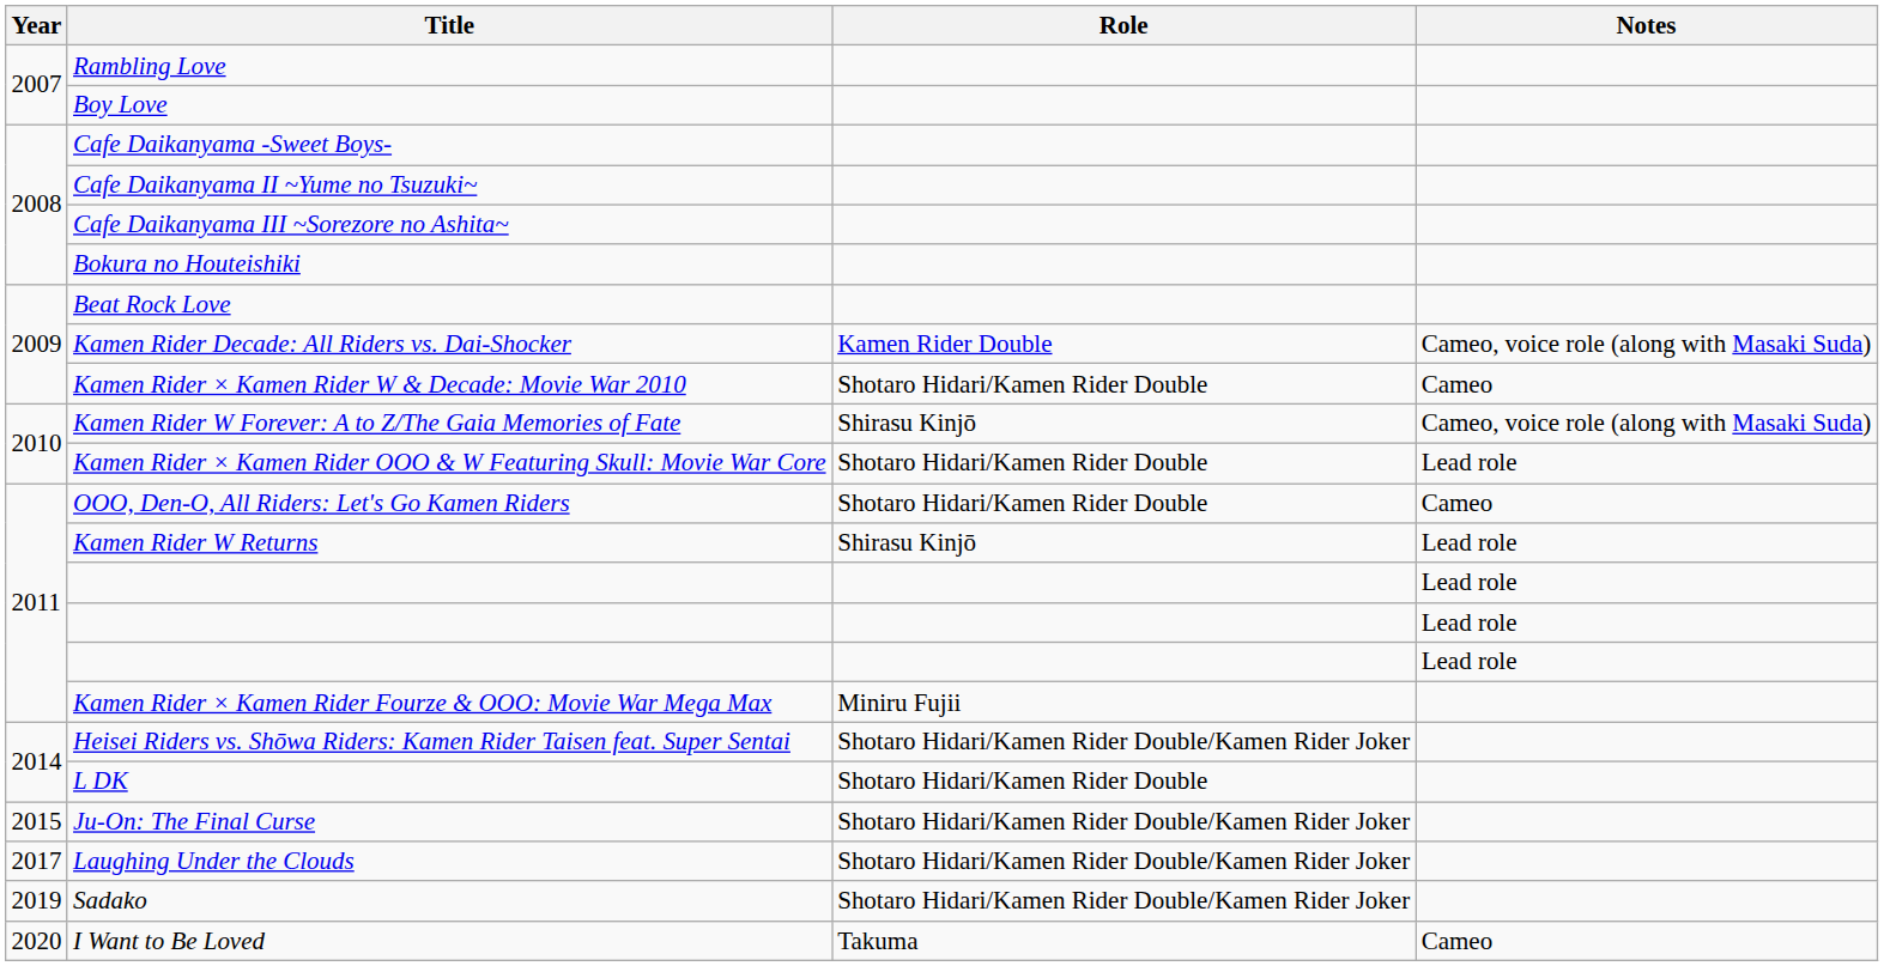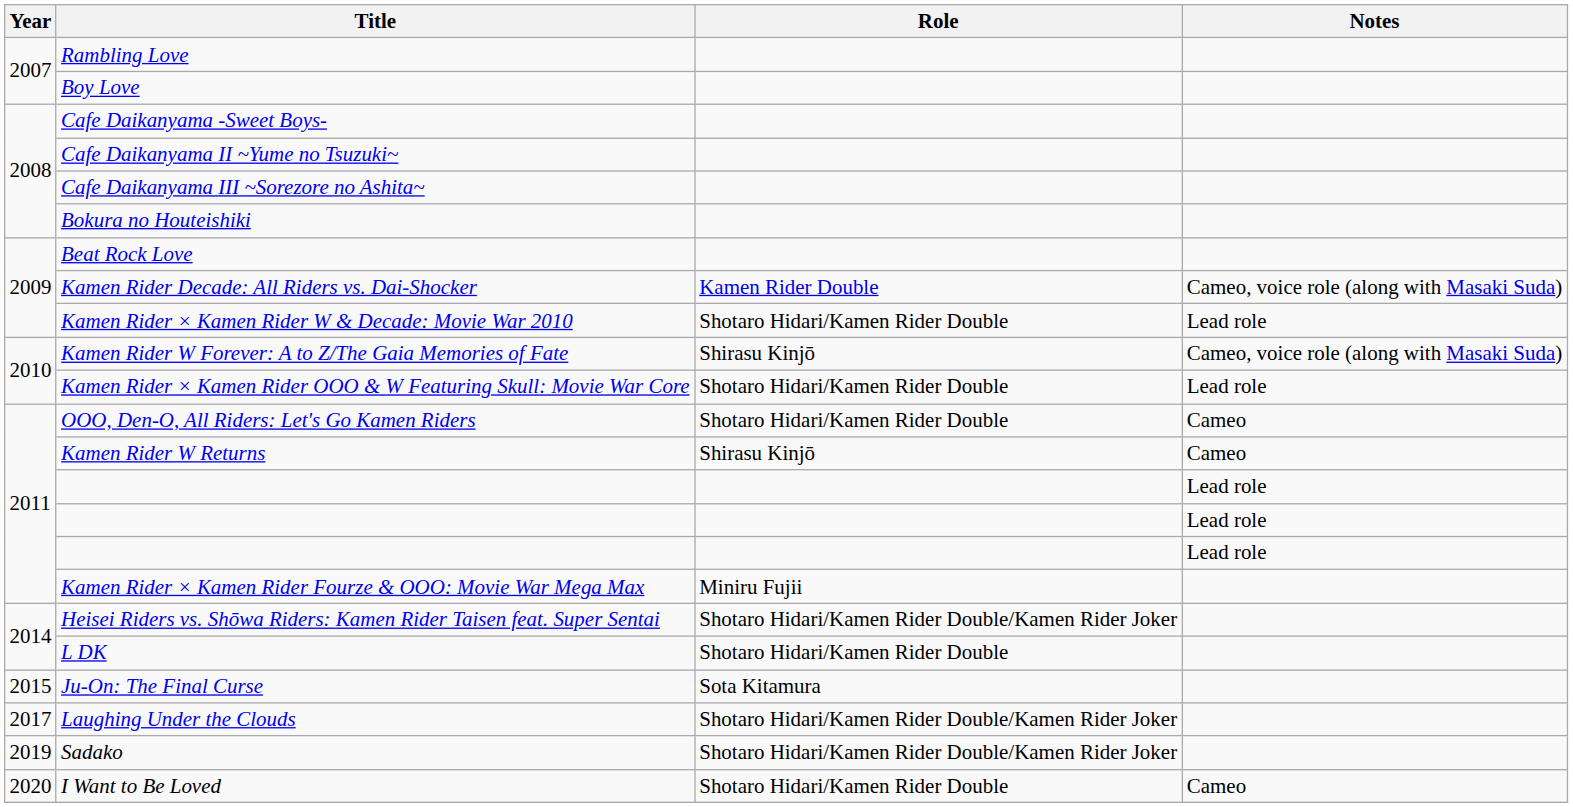Kamen Rider × Kamen Rider W & Decade: Movie War 2010 | Notes: Cameo -> Lead role
Kamen Rider W Returns | Notes: Lead role -> Cameo
Ju-On: The Final Curse | Role: Shotaro Hidari/Kamen Rider Double/Kamen Rider Joker -> Sota Kitamura
I Want to Be Loved | Role: Takuma -> Shotaro Hidari/Kamen Rider Double
